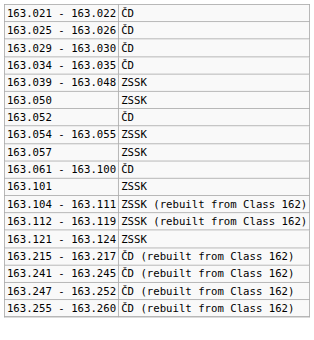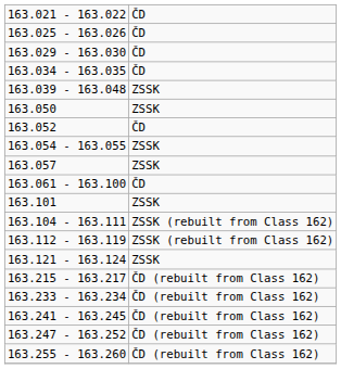+ row: 163.233 - 163.234 | ČD (rebuilt from Class 162)
